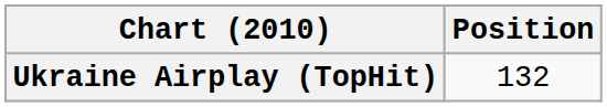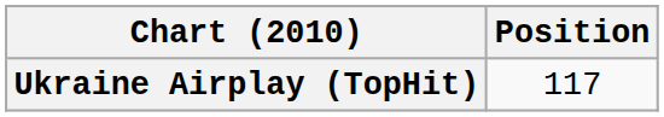Ukraine Airplay (TopHit) | Position: 132 -> 117
